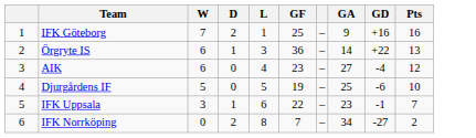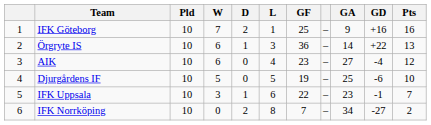+ column: Pld | 10 | 10 | 10 | 10 | 10 | 10
